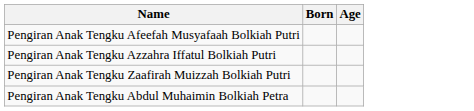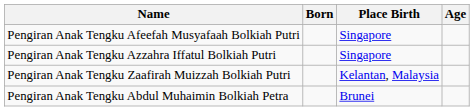+ column: Place Birth | Singapore | Singapore | Kelantan, Malaysia | Brunei
